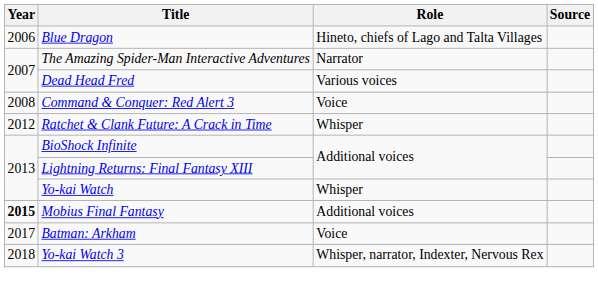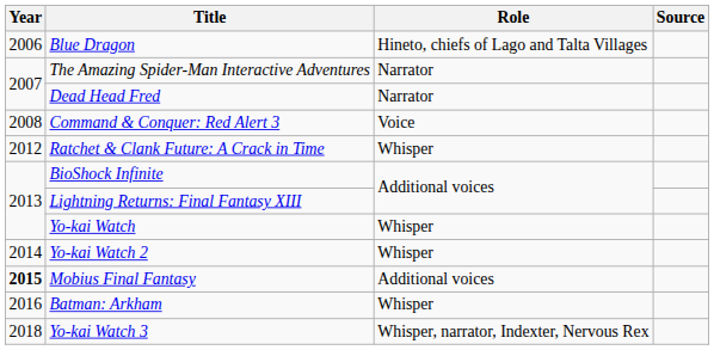Dead Head Fred | Role: Various voices -> Narrator
+ row: 2014 | Yo-kai Watch 2 | Whisper
Batman: Arkham | Year: 2017 -> 2016
Batman: Arkham | Role: Voice -> Whisper
